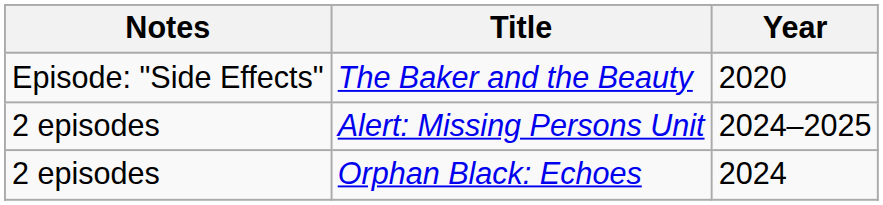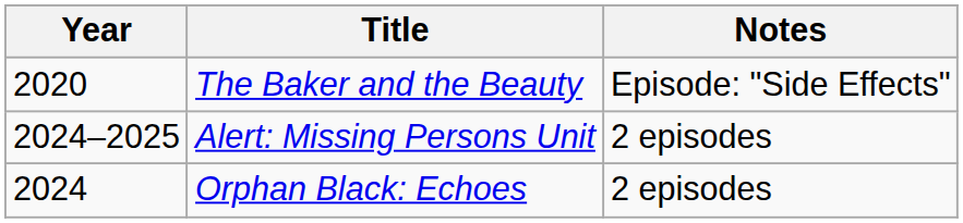columns swapped: Year <-> Notes
